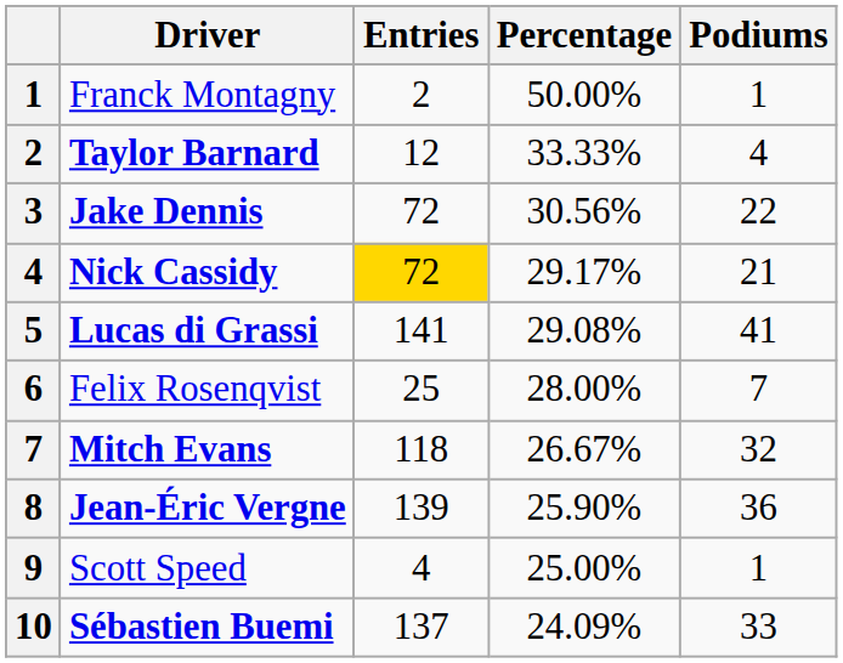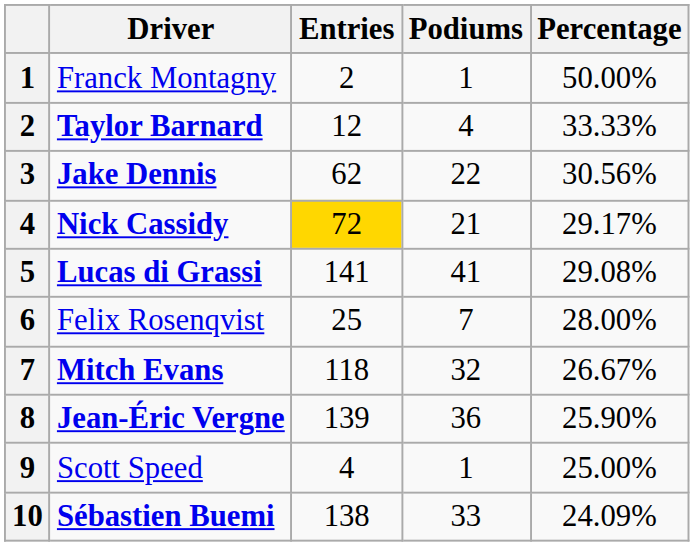columns swapped: Podiums <-> Percentage
Jake Dennis | Entries: 72 -> 62
Sébastien Buemi | Entries: 137 -> 138
